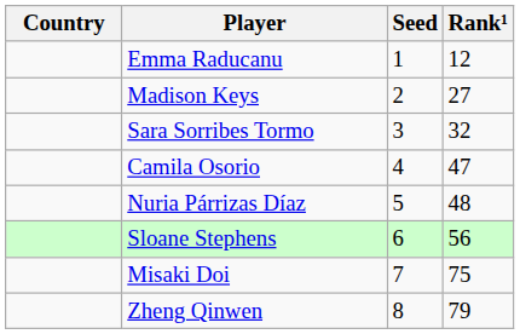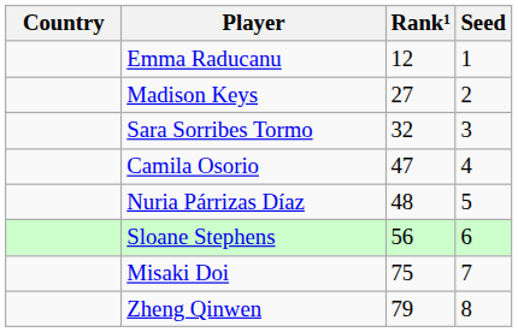columns swapped: Rank¹ <-> Seed
